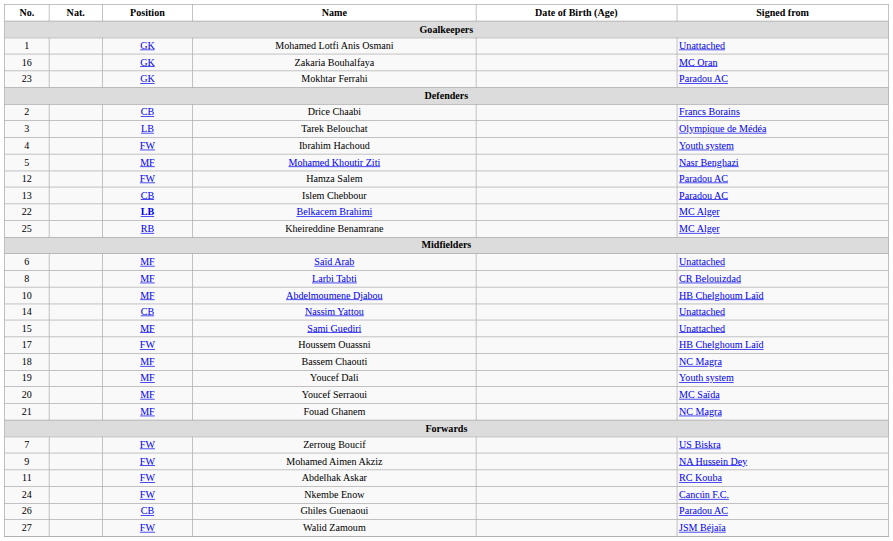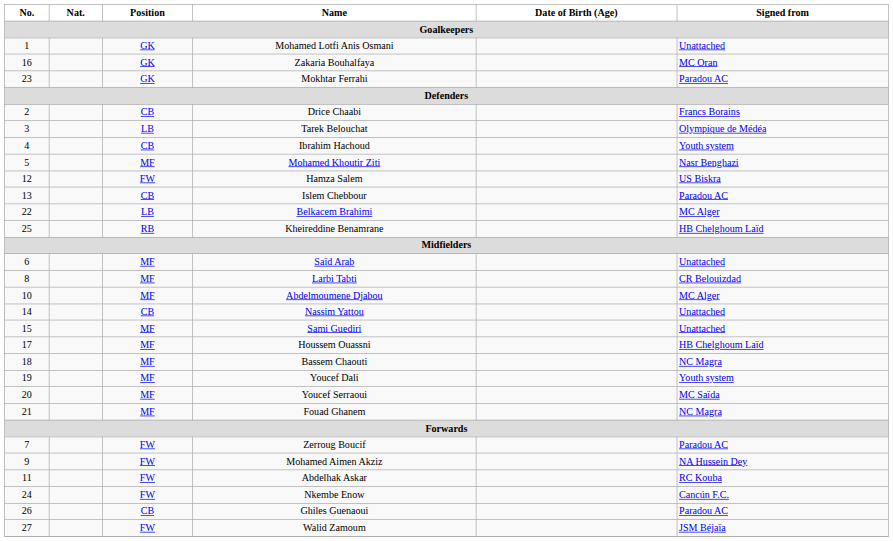Ibrahim Hachoud | Position: FW -> CB
Hamza Salem | Signed from: Paradou AC -> US Biskra
Belkacem Brahimi | Position: bold -> normal
Kheireddine Benamrane | Signed from: MC Alger -> HB Chelghoum Laïd
Abdelmoumene Djabou | Signed from: HB Chelghoum Laïd -> MC Alger
Houssem Ouassni | Position: FW -> MF
Zerroug Boucif | Signed from: US Biskra -> Paradou AC
